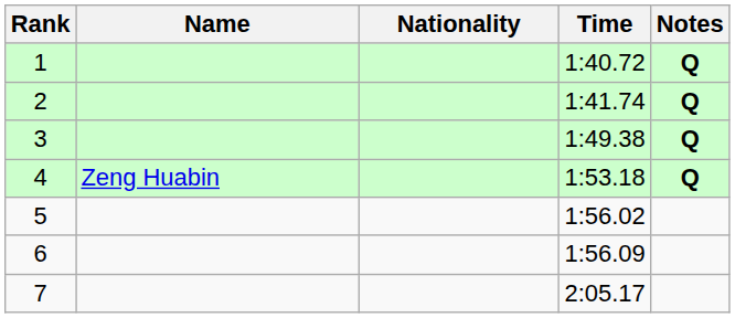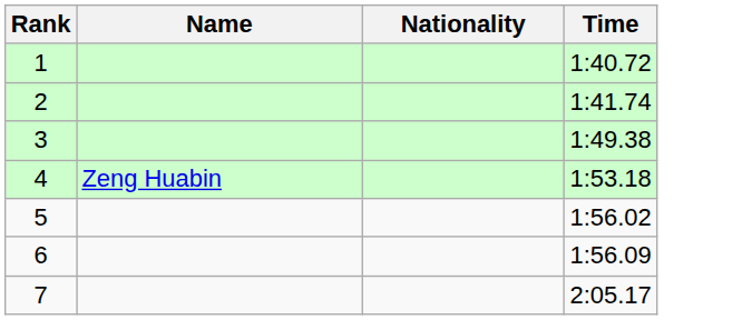- column: Notes | Q | Q | Q | Q
